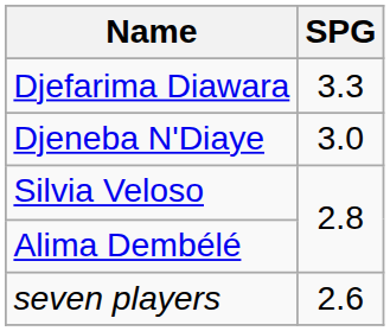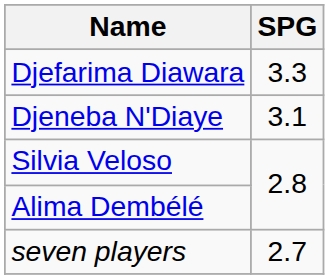Djeneba N'Diaye | SPG: 3.0 -> 3.1
seven players | SPG: 2.6 -> 2.7
